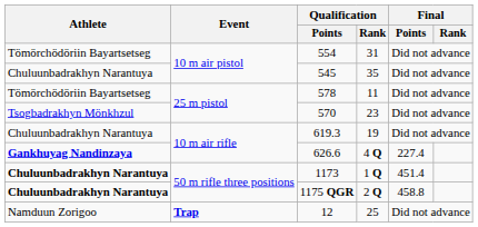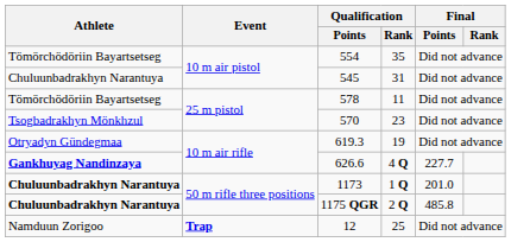554 | Qualification / Rank: 31 -> 35
545 | Qualification / Rank: 35 -> 31
619.3 | Athlete: Chuluunbadrakhyn Narantuya -> Otryadyn Gündegmaa
626.6 | Final / Points: 227.4 -> 227.7
1173 | Final / Points: 451.4 -> 201.0
1175 QGR | Final / Points: 458.8 -> 485.8
